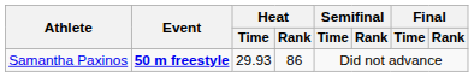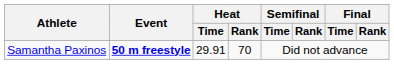Samantha Paxinos | Heat / Time: 29.93 -> 29.91
Samantha Paxinos | Heat / Rank: 86 -> 70
